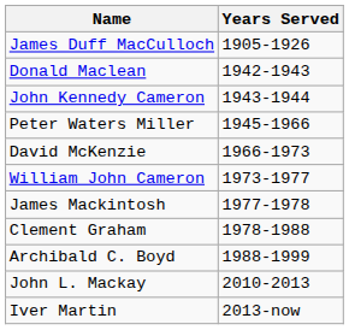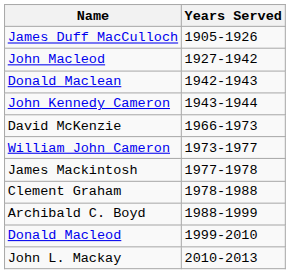+ row: John Macleod | 1927-1942
- row: Peter Waters Miller | 1945-1966
+ row: Donald Macleod | 1999-2010
- row: Iver Martin | 2013-now
